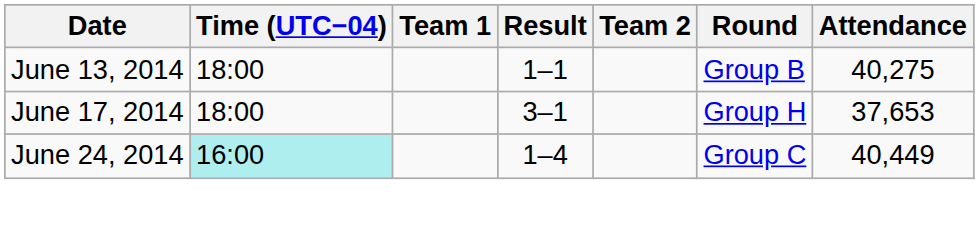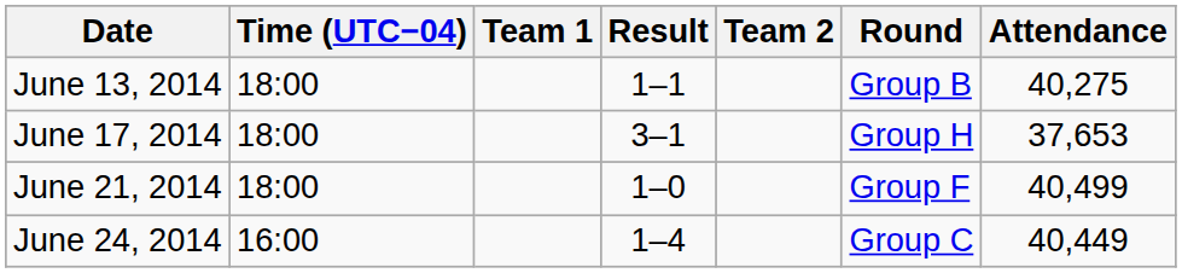+ row: June 21, 2014 | 18:00 | 1–0 | Group F | 40,499
June 24, 2014 | Time (UTC−04): paleturquoise background -> no background
